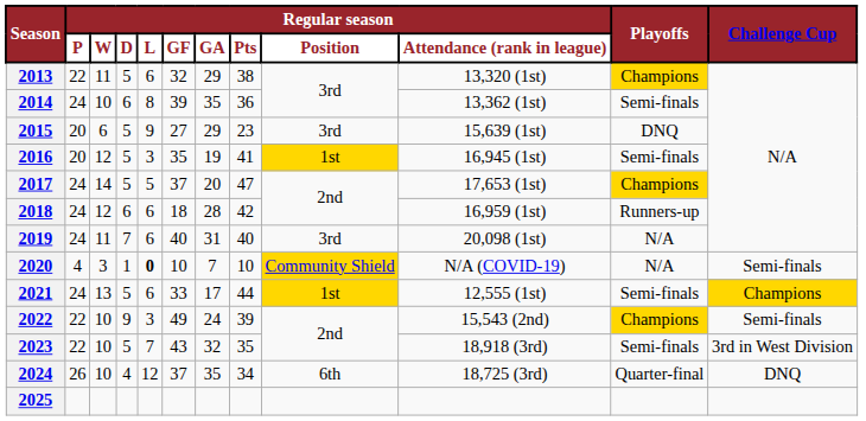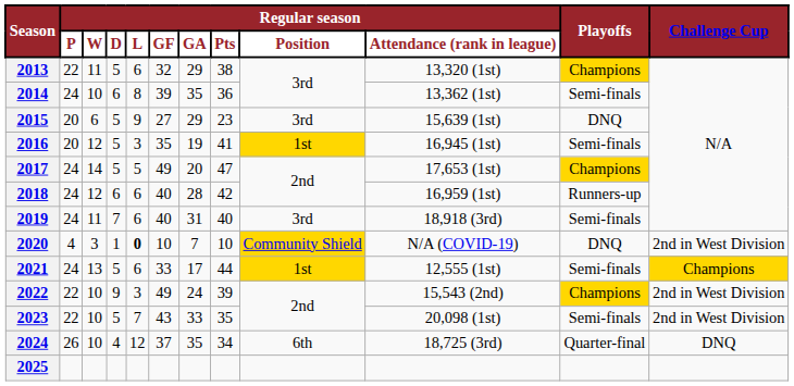2017 | Regular season / GF: 37 -> 49
2018 | Regular season / GF: 18 -> 40
2019 | Regular season / Attendance (rank in league): 20,098 (1st) -> 18,918 (3rd)
2019 | Playoffs: N/A -> Semi-finals
2020 | Playoffs: N/A -> DNQ
2020 | Challenge Cup: Semi-finals -> 2nd in West Division
2022 | Challenge Cup: Semi-finals -> 2nd in West Division
2023 | Regular season / GA: 32 -> 33
2023 | Regular season / Attendance (rank in league): 18,918 (3rd) -> 20,098 (1st)
2023 | Challenge Cup: 3rd in West Division -> 2nd in West Division
